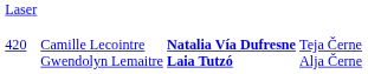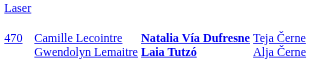Camille Lecointre Gwendolyn Lemaitre | column 1: 420 -> 470
